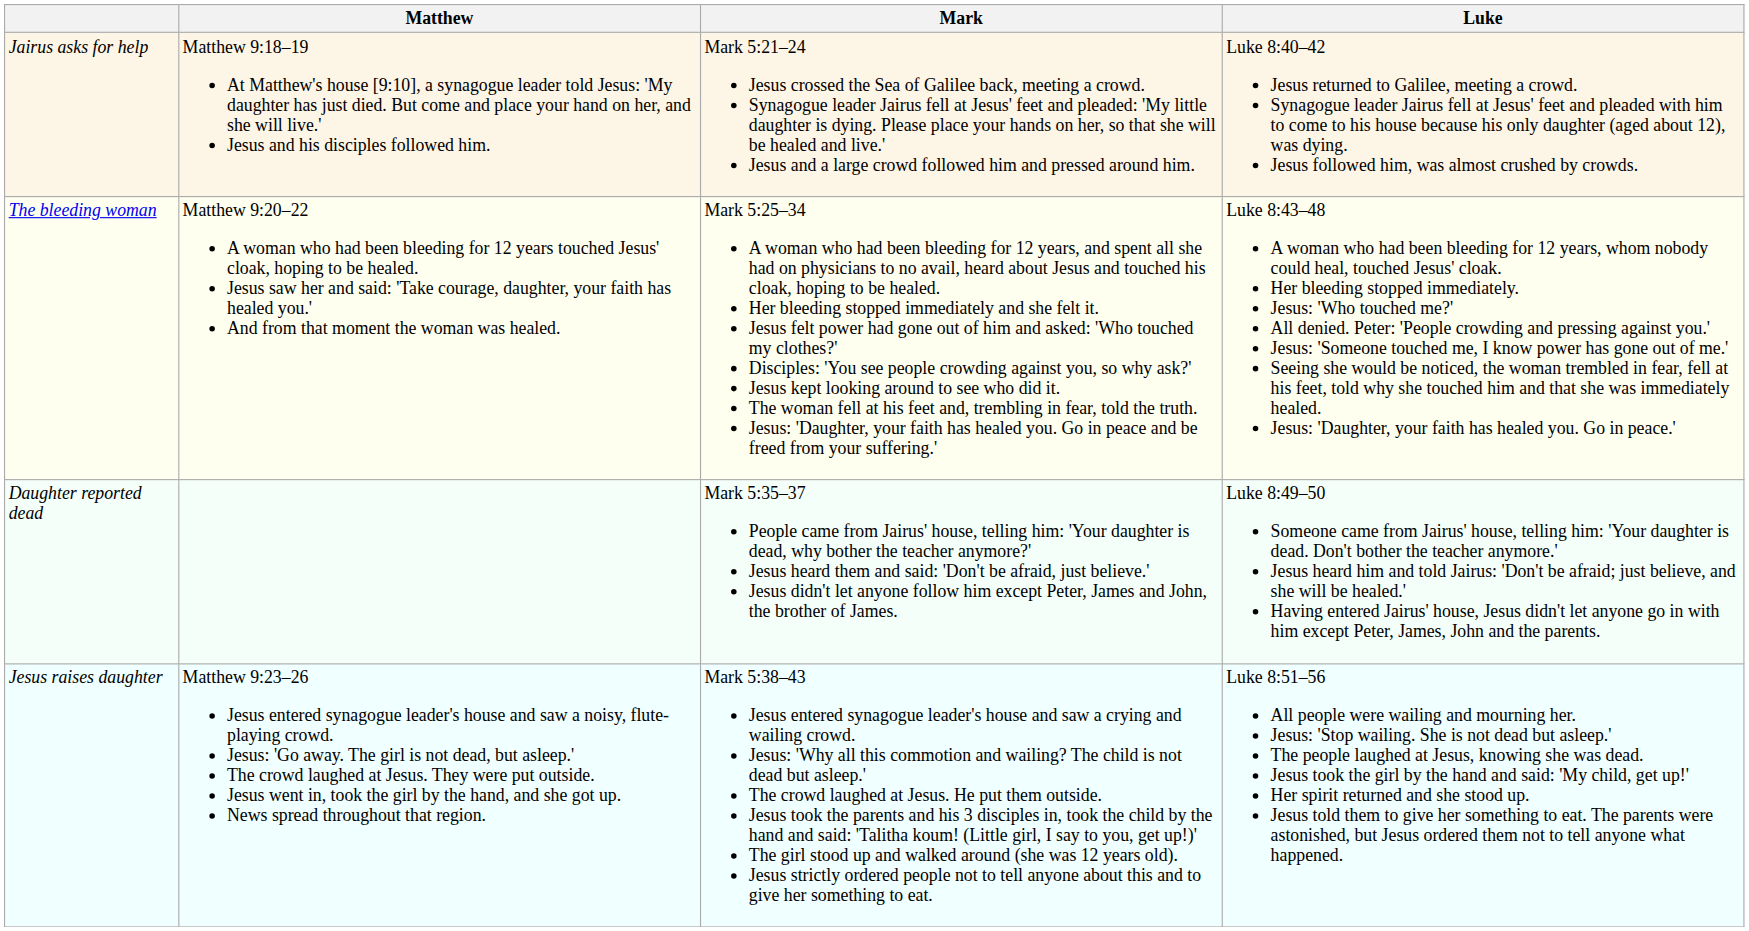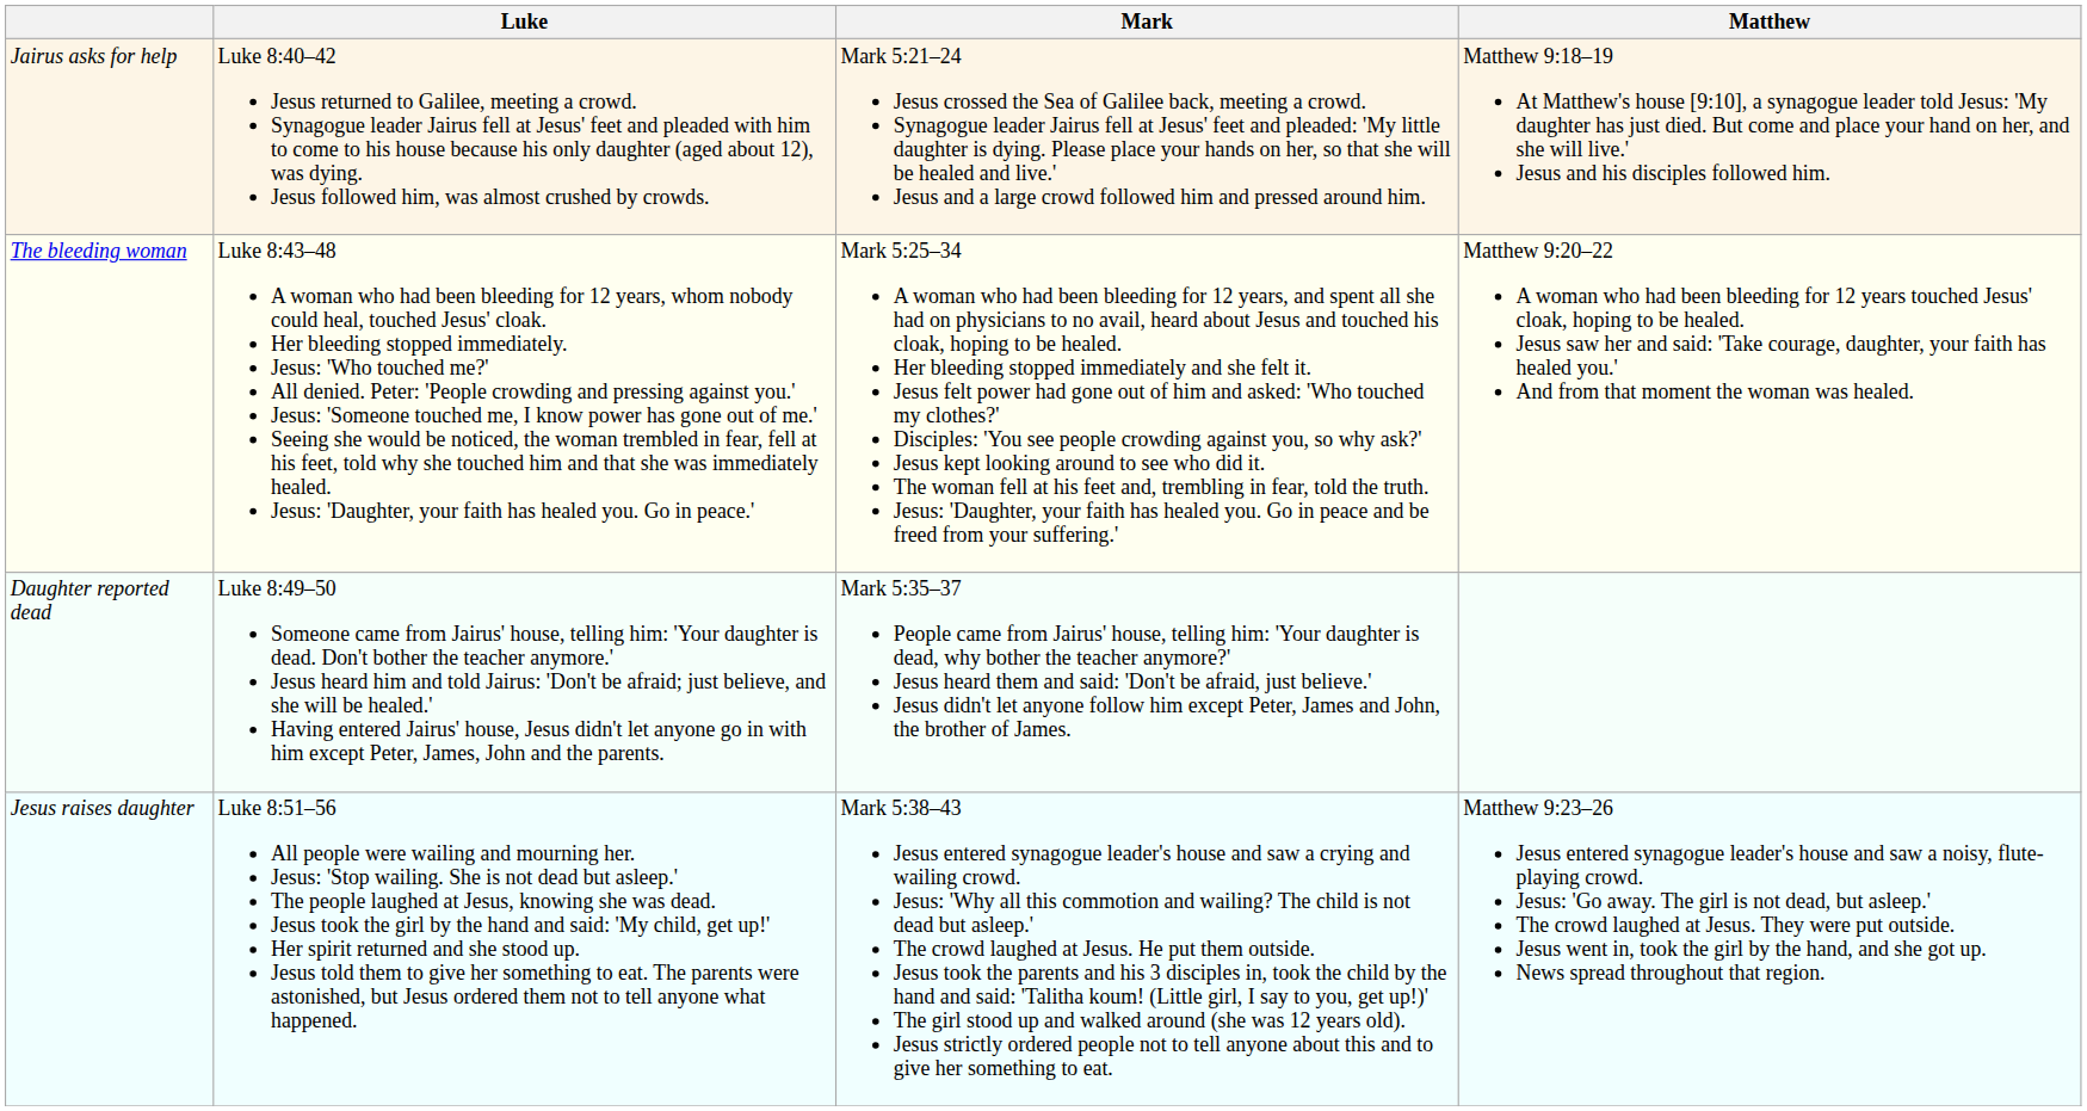columns swapped: Matthew <-> Luke
